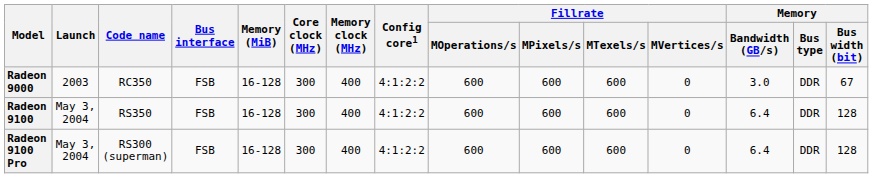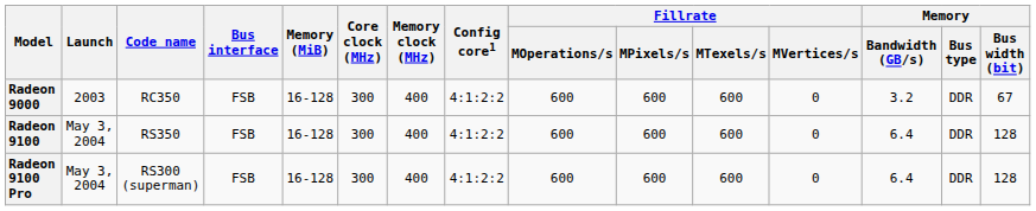Radeon 9000 | Memory / Bandwidth (GB/s): 3.0 -> 3.2
